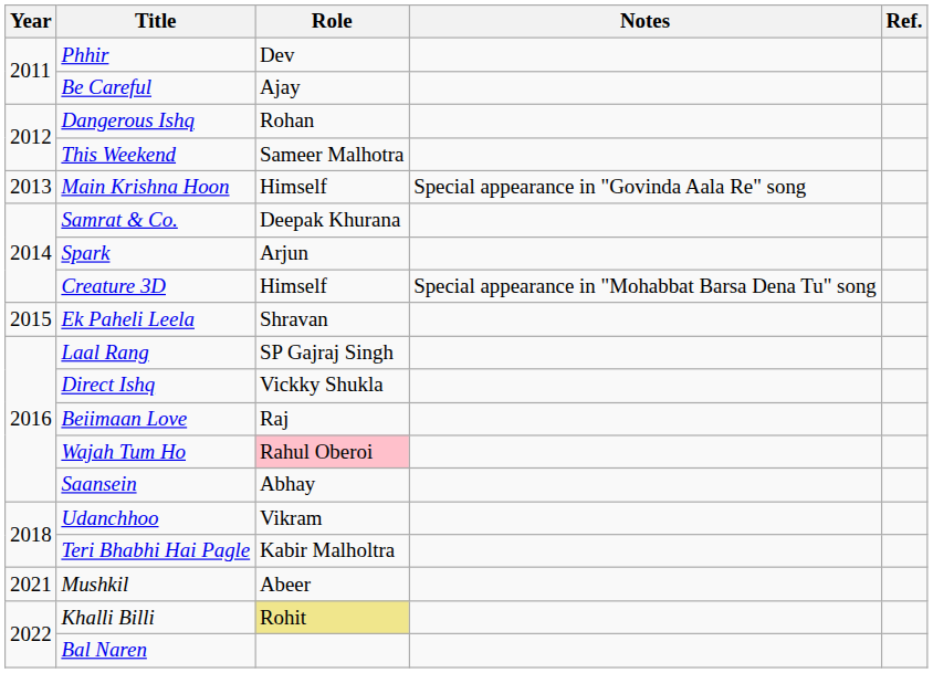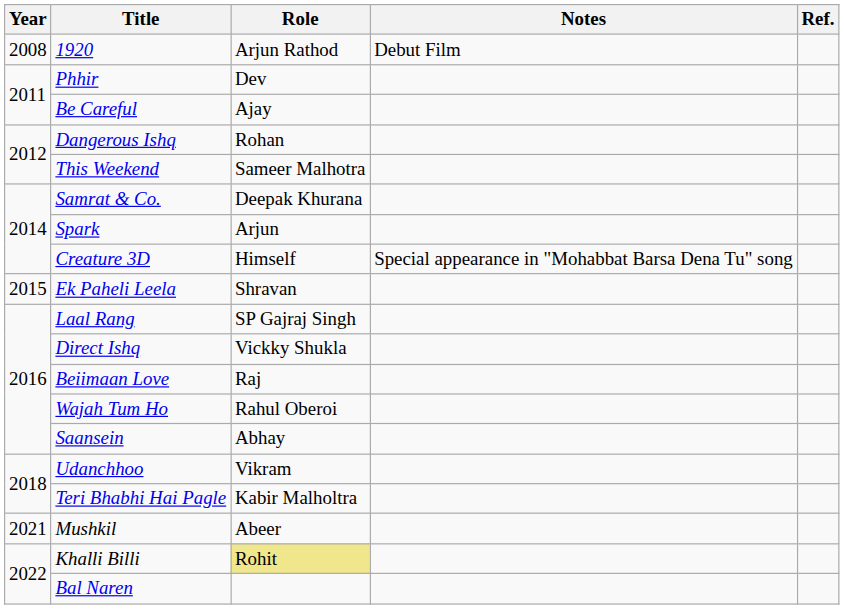+ row: 2008 | 1920 | Arjun Rathod | Debut Film
- row: 2013 | Main Krishna Hoon | Himself | Special appearance in "Govinda Aala Re" song
Wajah Tum Ho | Role: pink background -> no background
